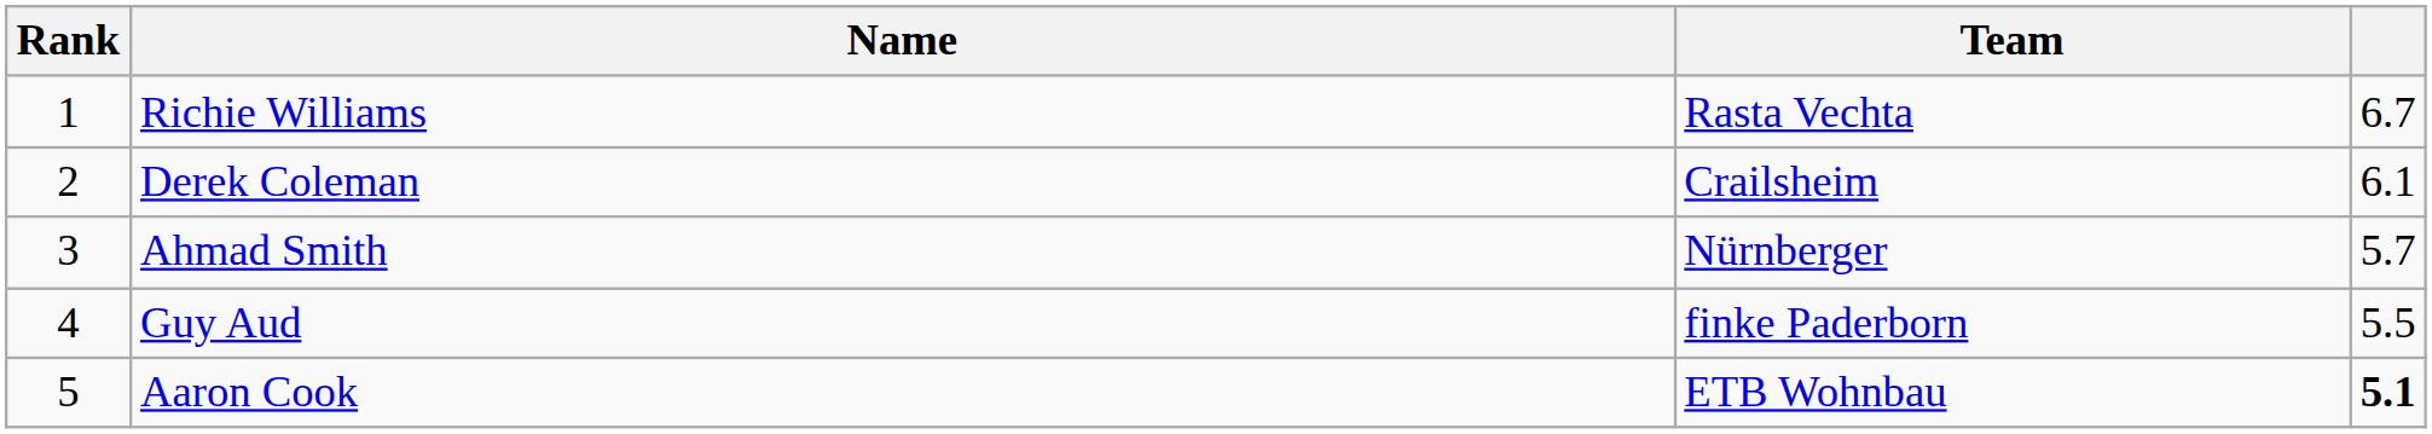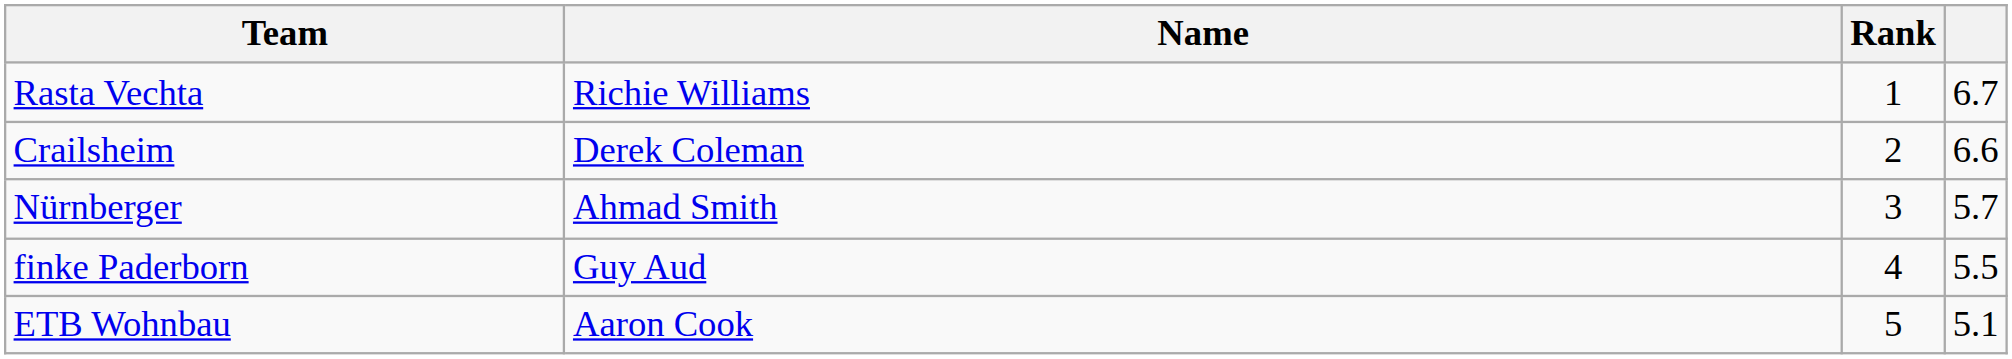columns swapped: Rank <-> Team
Derek Coleman | column 4: 6.1 -> 6.6
Aaron Cook | column 4: bold -> normal
